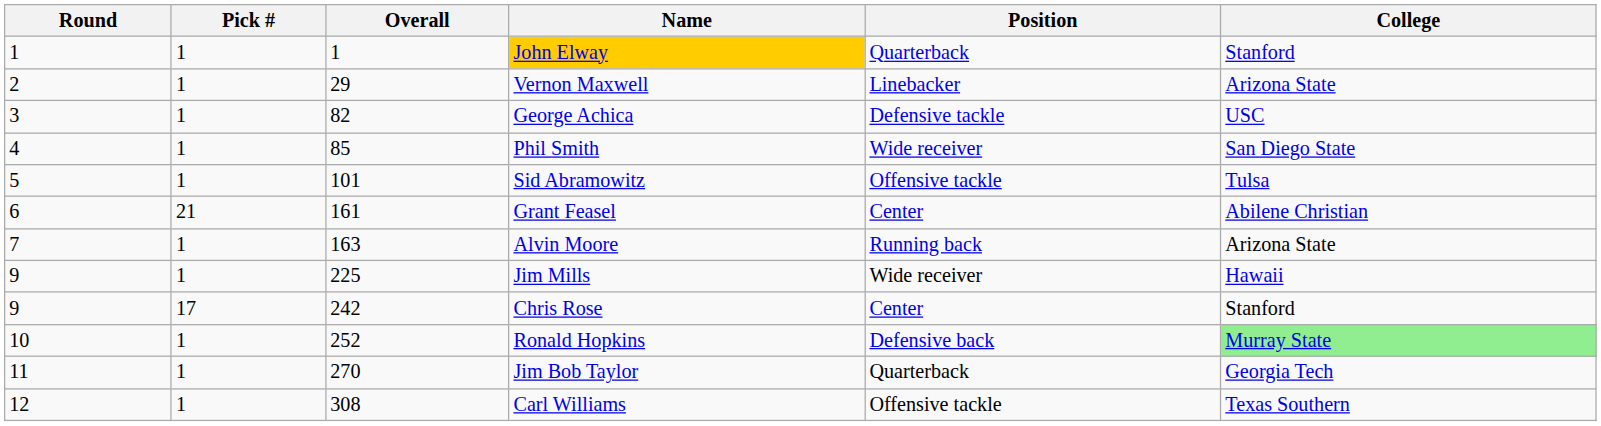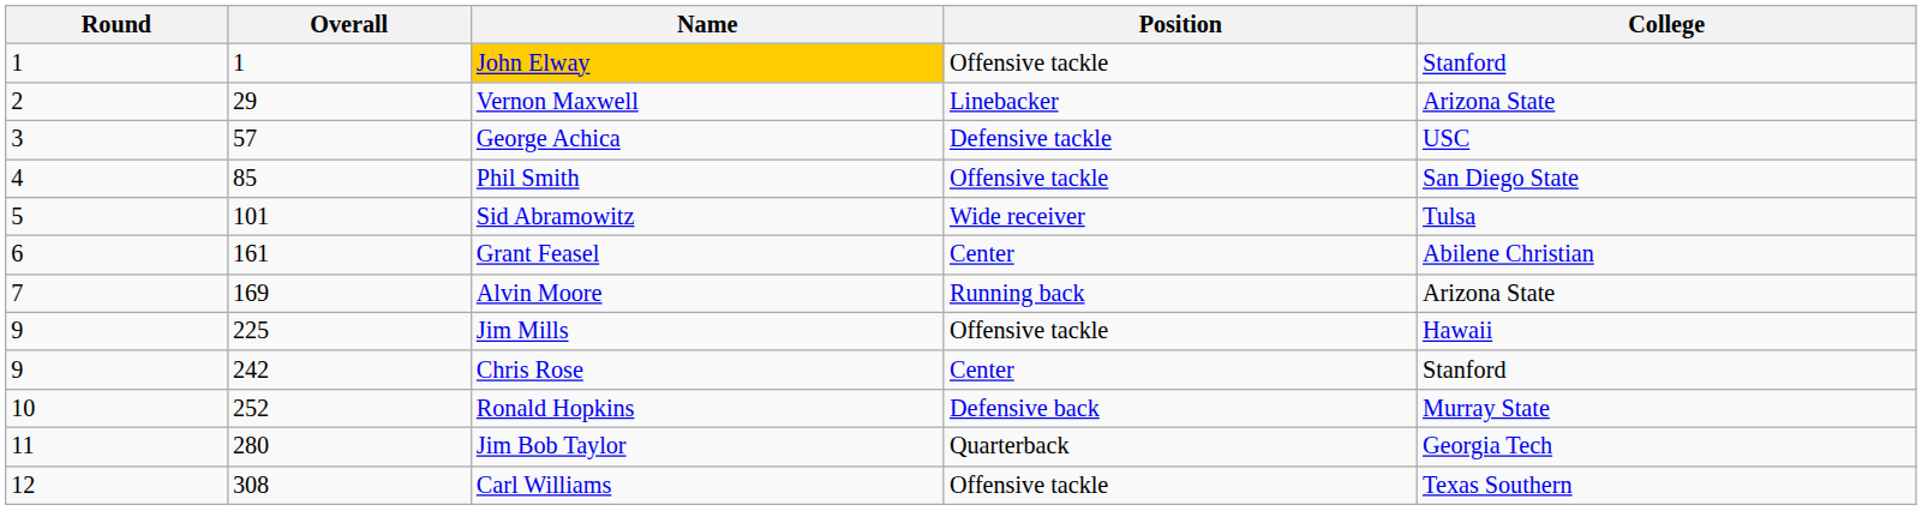- column: Pick # | 1 | 1 | 1 | 1 | 1 | 21 | 1 | 1 | 17 | 1 | 1 | 1
John Elway | Position: Quarterback -> Offensive tackle
George Achica | Overall: 82 -> 57
Phil Smith | Position: Wide receiver -> Offensive tackle
Sid Abramowitz | Position: Offensive tackle -> Wide receiver
Alvin Moore | Overall: 163 -> 169
Jim Mills | Position: Wide receiver -> Offensive tackle
Ronald Hopkins | College: lightgreen background -> no background
Jim Bob Taylor | Overall: 270 -> 280
